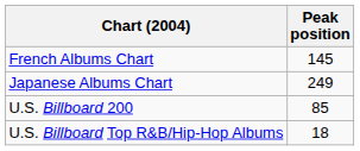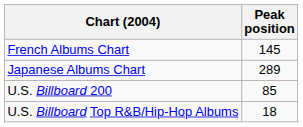Japanese Albums Chart | Peak position: 249 -> 289
